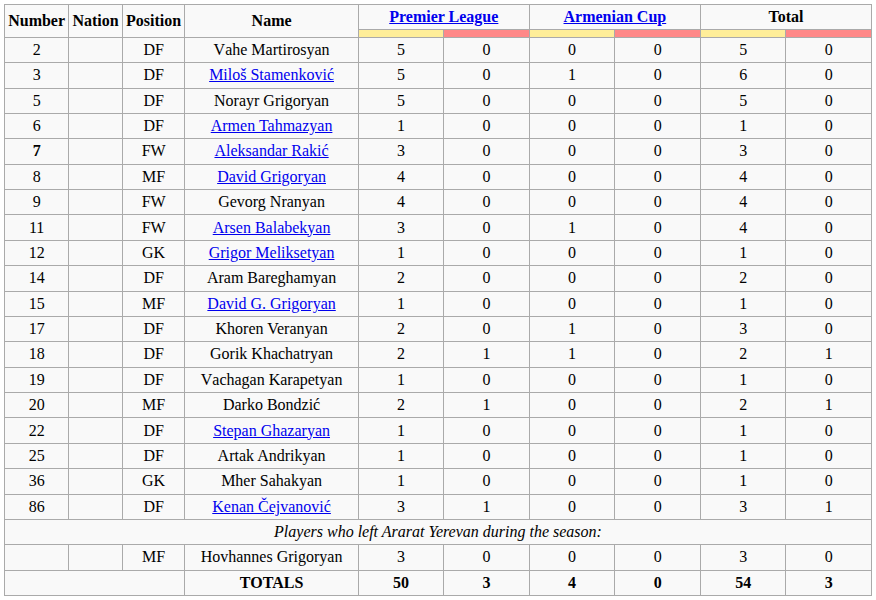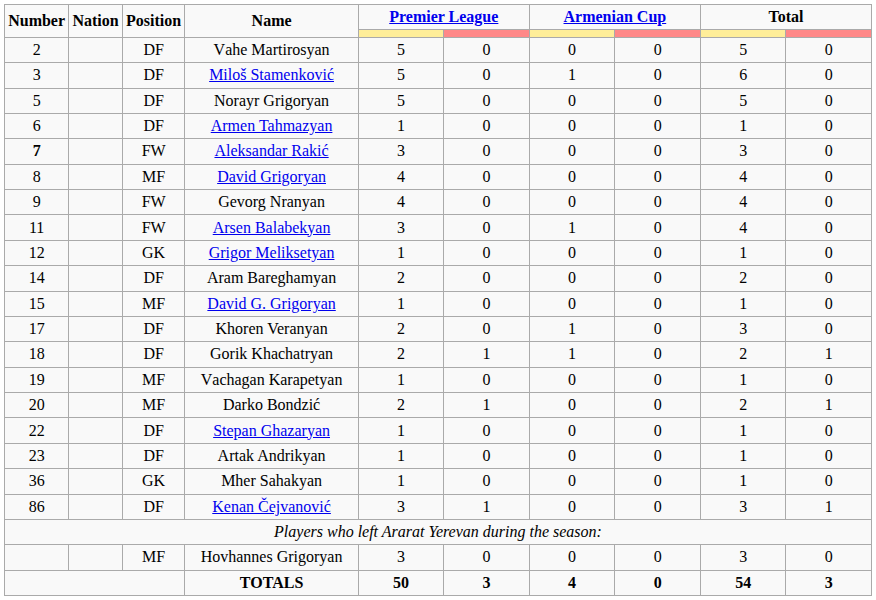Vаchаgаn Kаrаpetyan | Position: DF -> MF
Artak Andrikyan | Number: 25 -> 23
